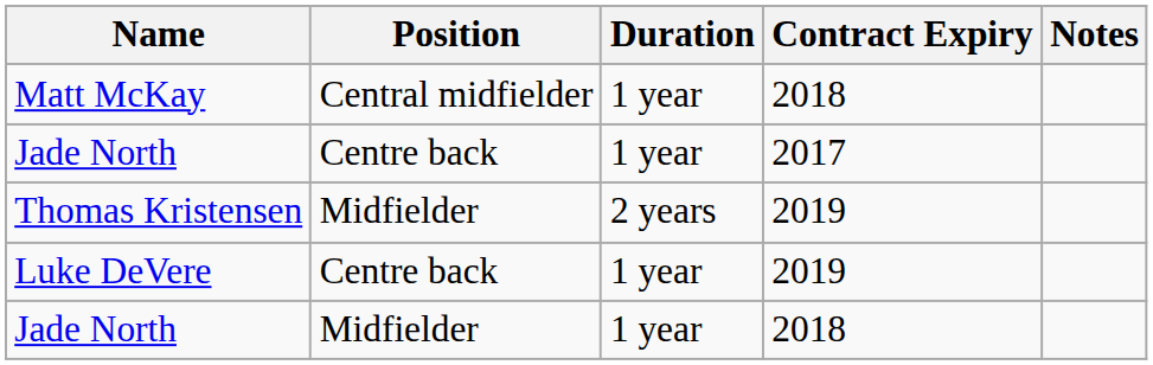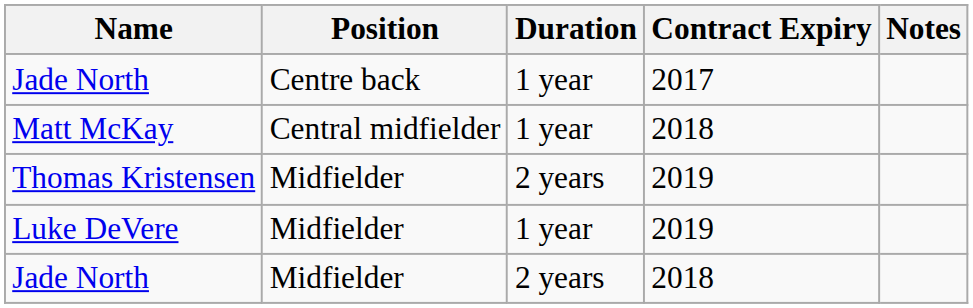rows swapped: Jade North / 2017 <-> Matt McKay
Luke DeVere | Position: Centre back -> Midfielder
Jade North / 2018 | Duration: 1 year -> 2 years
